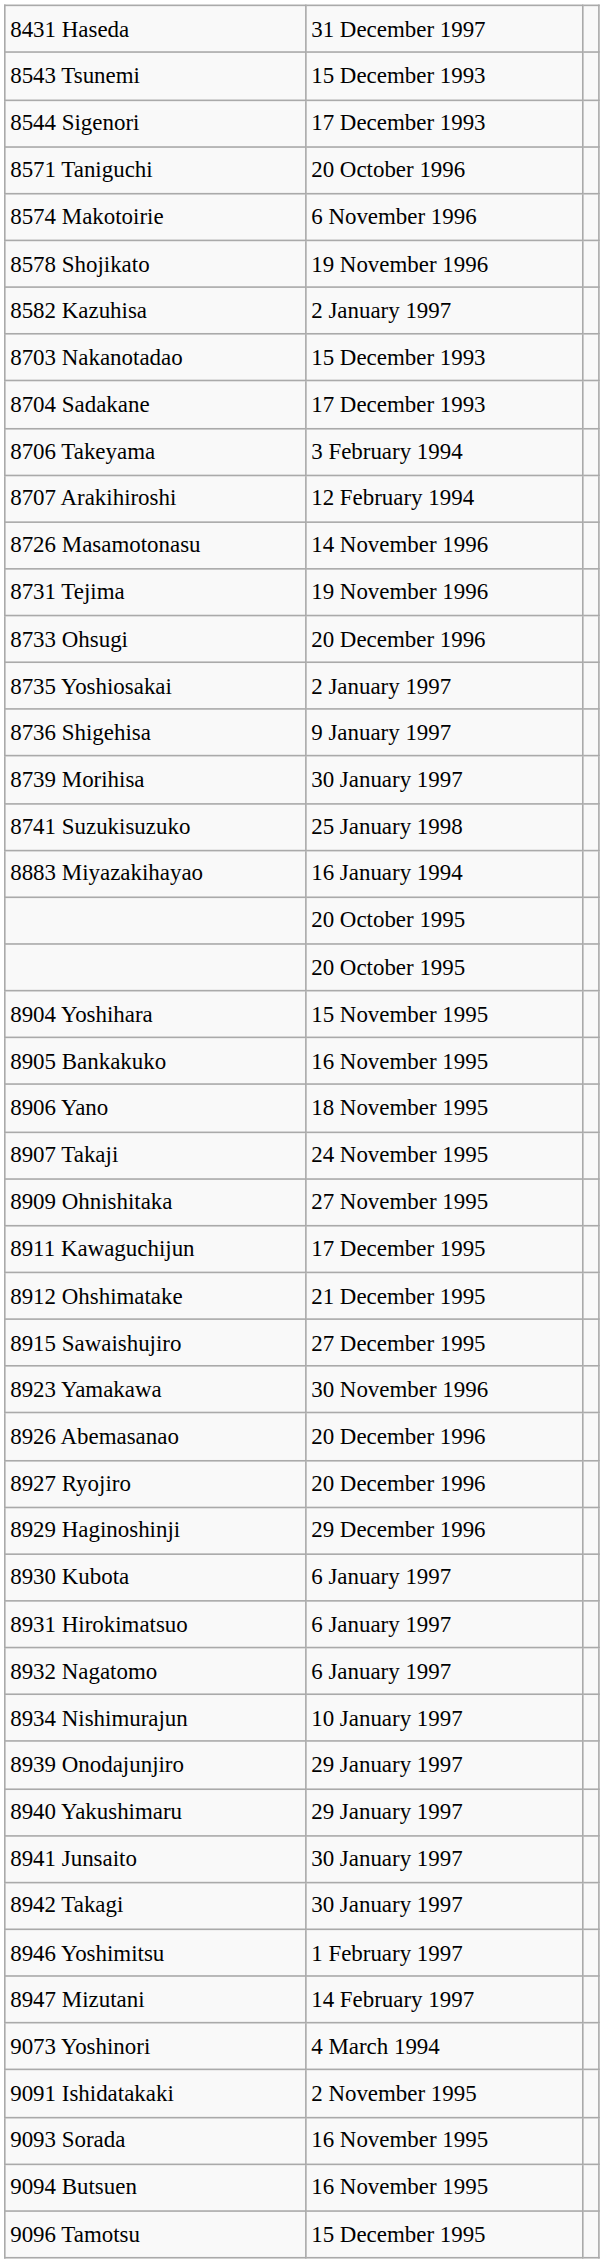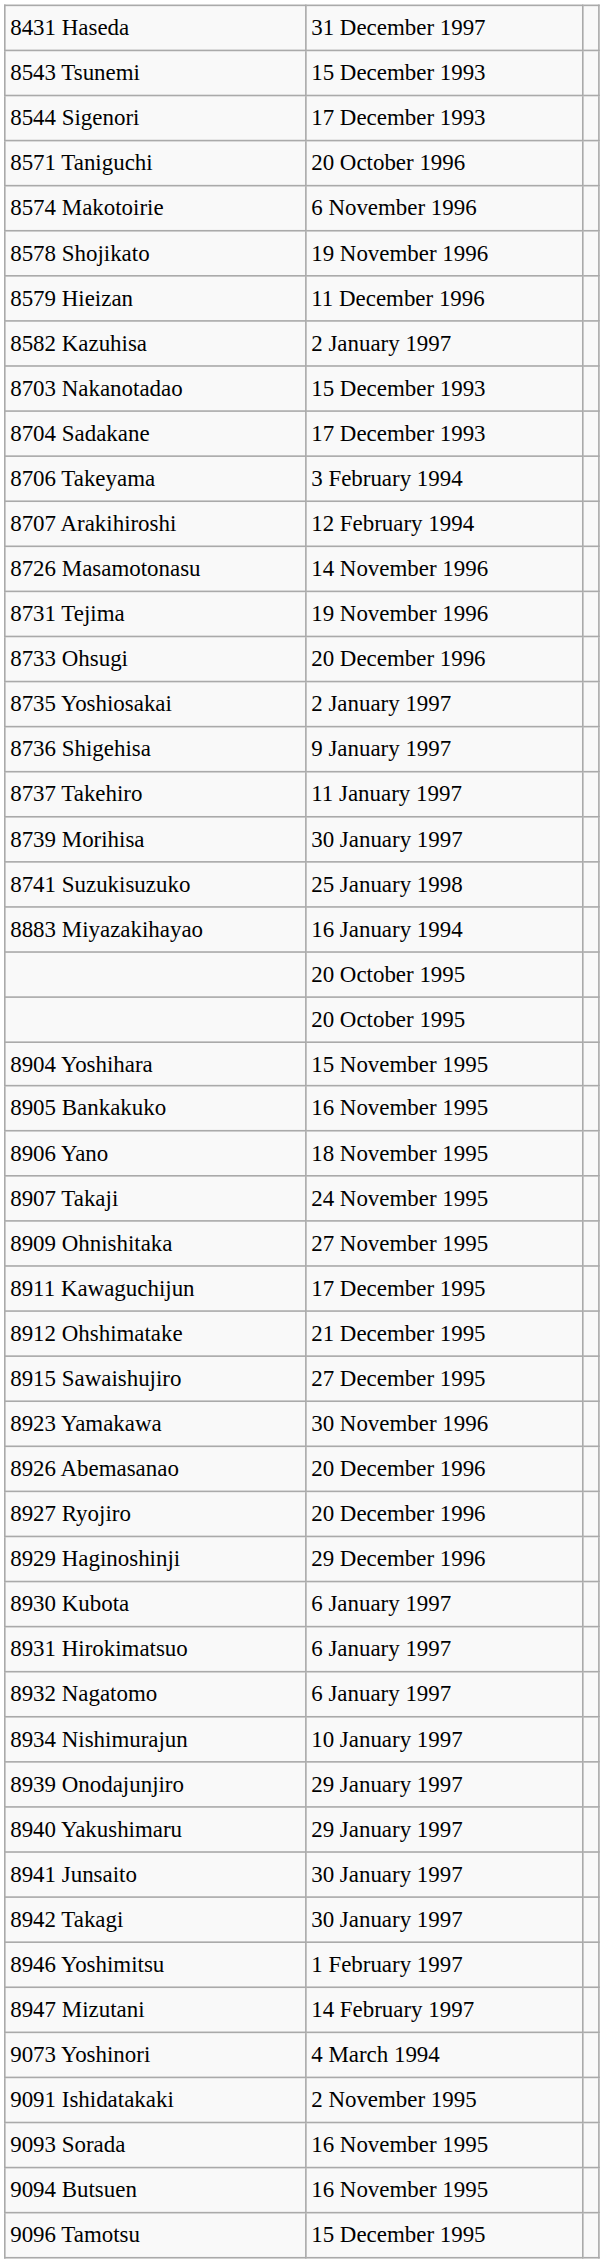+ row: 8579 Hieizan | 11 December 1996
+ row: 8737 Takehiro | 11 January 1997
